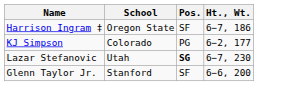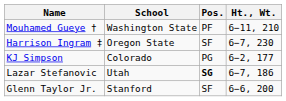+ row: Mouhamed Gueye † | Washington State | PF | 6−11, 210
Harrison Ingram ‡ | Ht., Wt.: 6−7, 186 -> 6−7, 230
Lazar Stefanovic | Ht., Wt.: 6−7, 230 -> 6−7, 186
